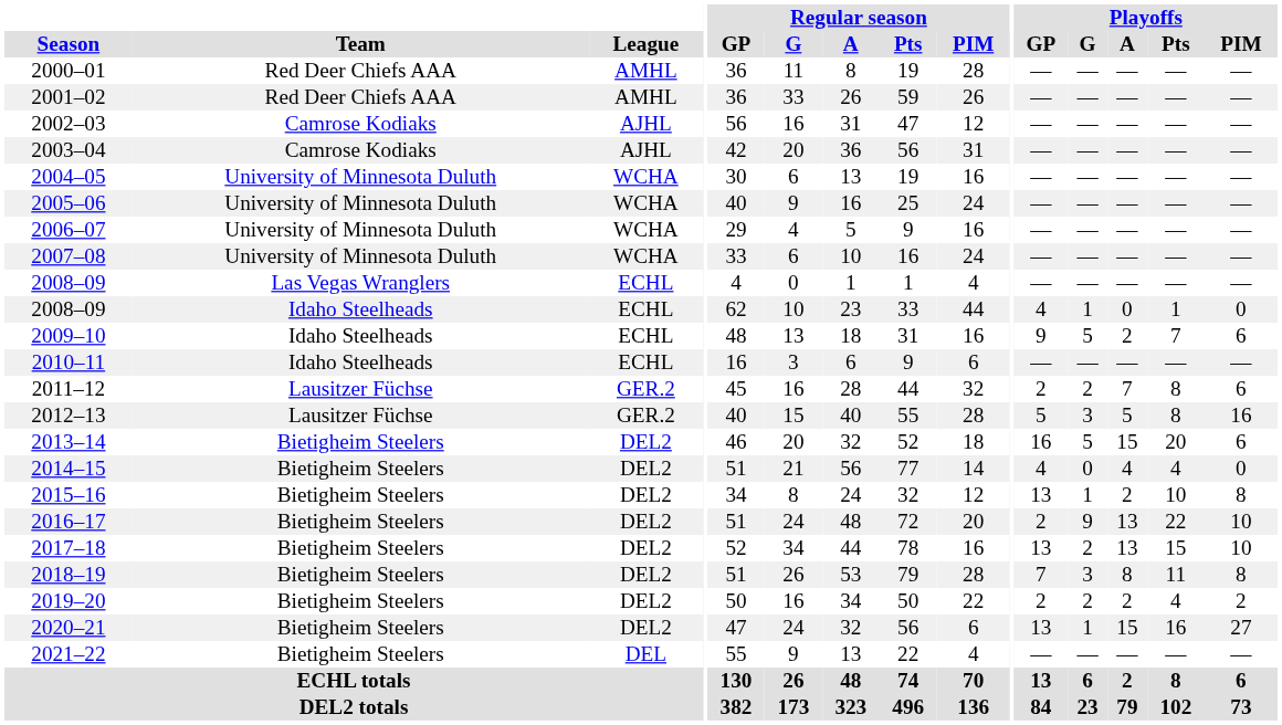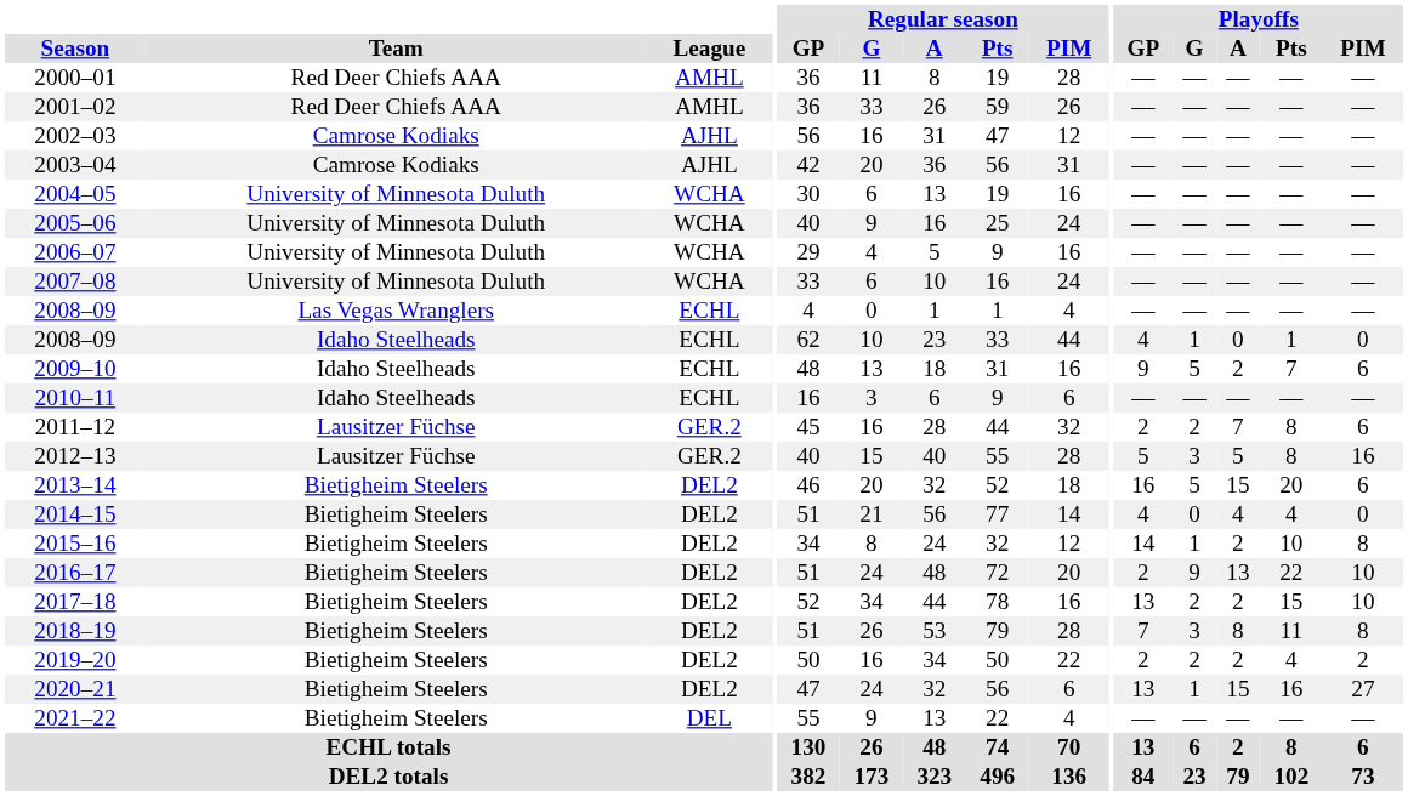2015–16 | Playoffs / GP: 13 -> 14
2017–18 | Playoffs / A: 13 -> 2
